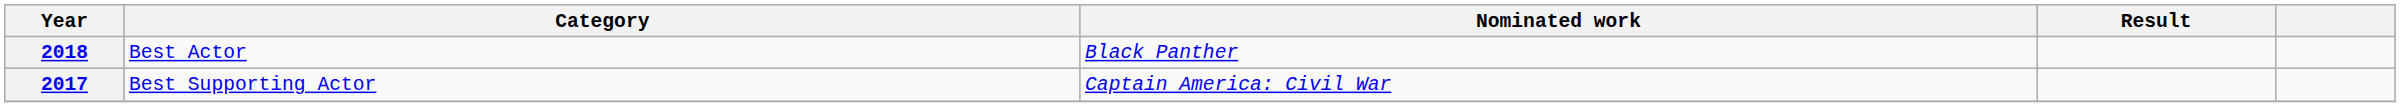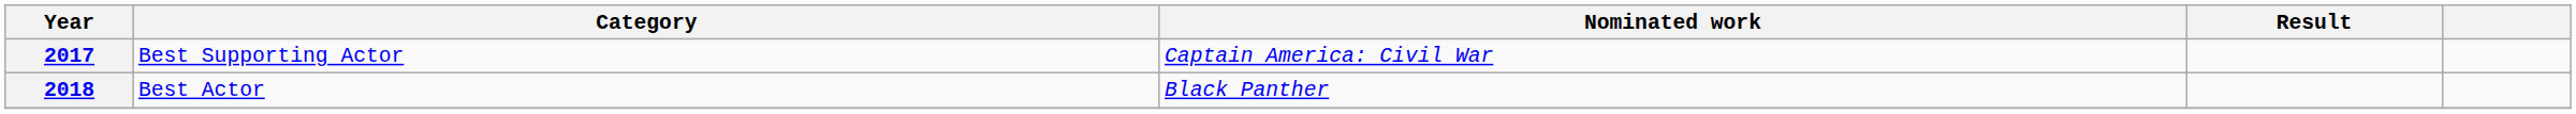rows swapped: 2017 <-> 2018
